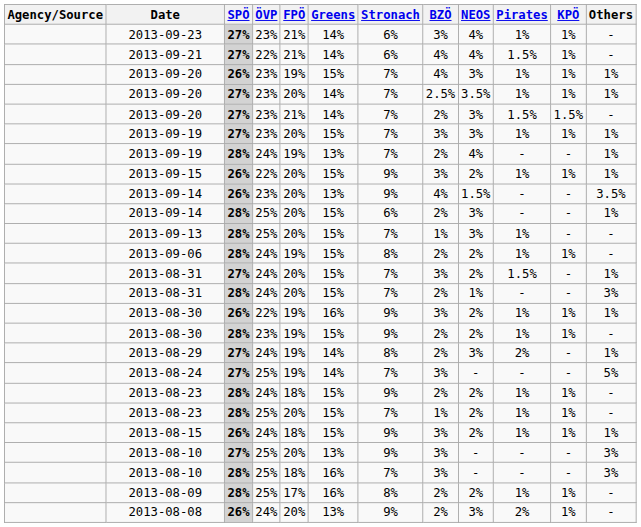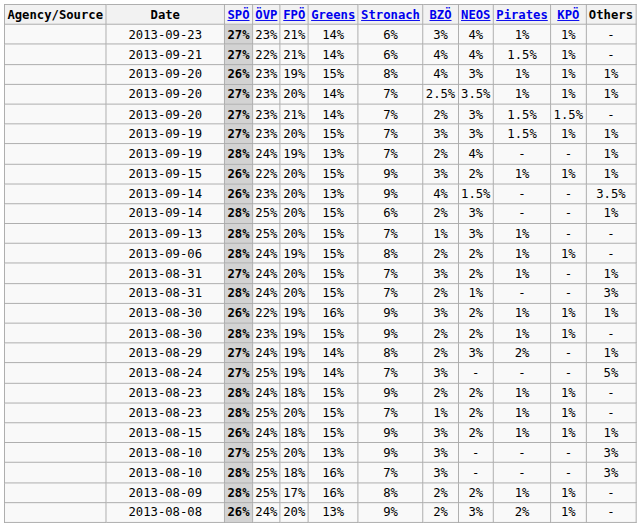2013-09-20 / 26% | Stronach: 7% -> 8%
2013-09-19 / 27% | Pirates: 1% -> 1.5%
2013-08-31 / 27% | Pirates: 1.5% -> 1%
